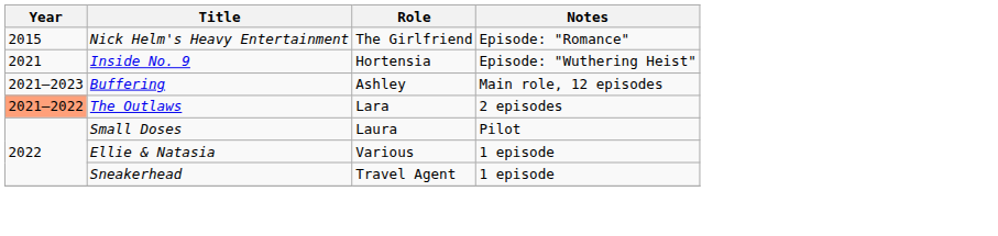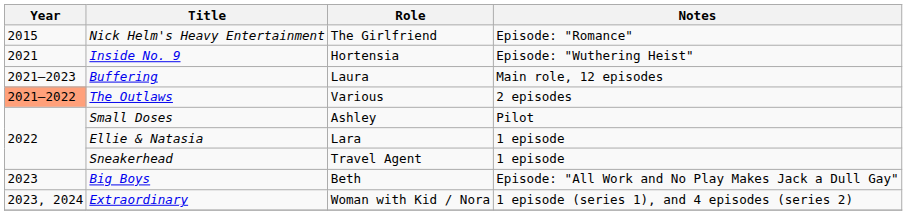Buffering | Role: Ashley -> Laura
The Outlaws | Role: Lara -> Various
Small Doses | Role: Laura -> Ashley
Ellie & Natasia | Role: Various -> Lara
+ row: 2023 | Big Boys | Beth | Episode: "All Work and No Play Makes Jack a Dull Gay"
+ row: 2023, 2024 | Extraordinary | Woman with Kid / Nora | 1 episode (series 1), and 4 episodes (series 2)
